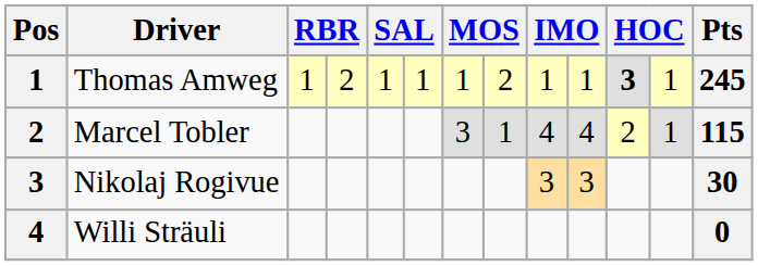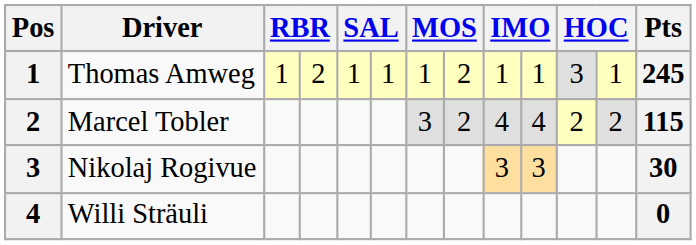Thomas Amweg | column 11: bold -> normal
Marcel Tobler | column 8: 1 -> 2
Marcel Tobler | column 12: 1 -> 2
